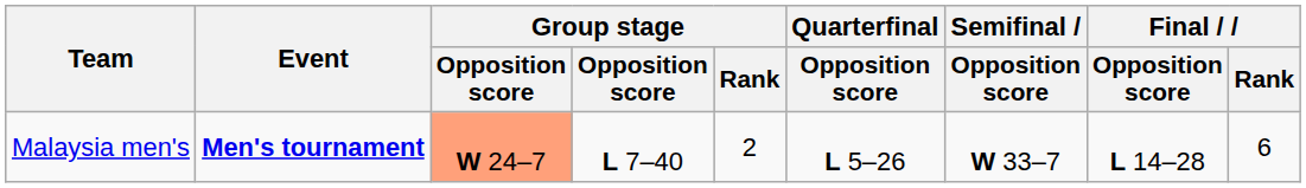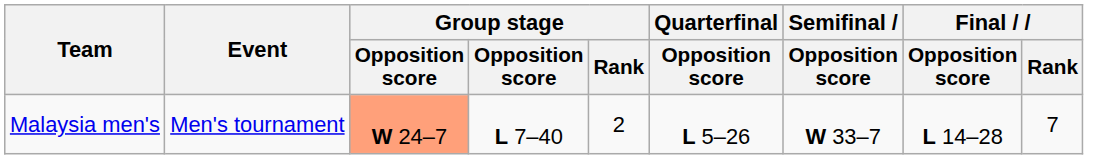Malaysia men's | Event: bold -> normal
Malaysia men's | Final / Rank: 6 -> 7
